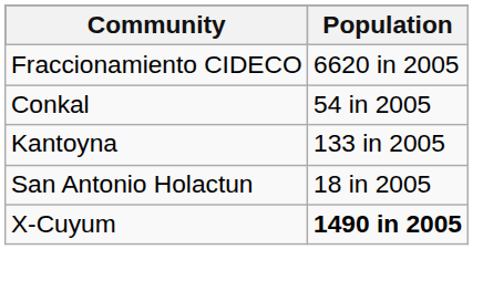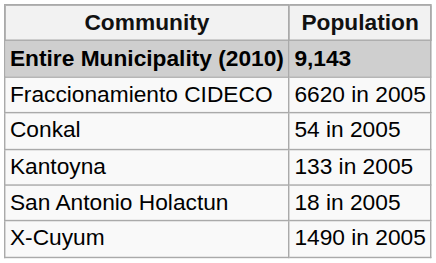+ row: Entire Municipality (2010) | 9,143
X-Cuyum | Population: bold -> normal
